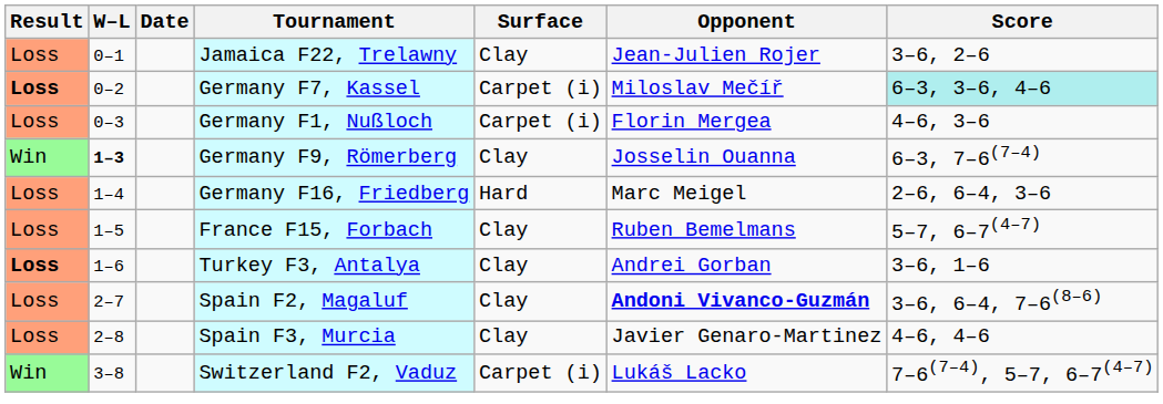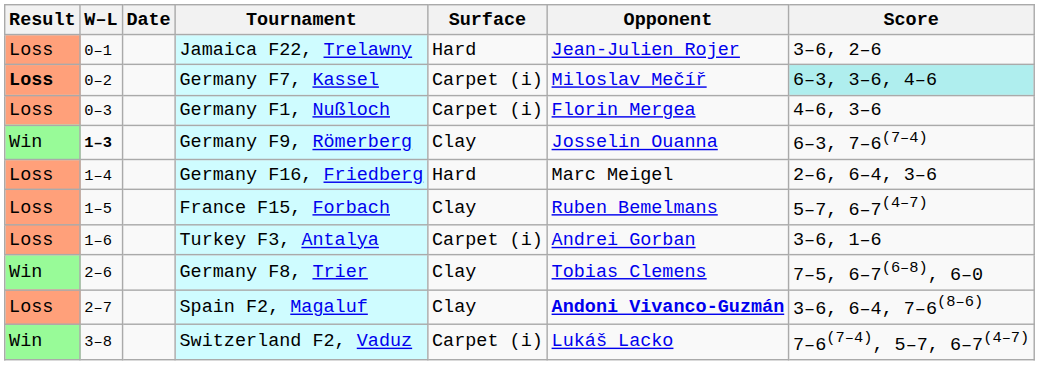Jamaica F22, Trelawny | Surface: Clay -> Hard
Turkey F3, Antalya | Result: bold -> normal
Turkey F3, Antalya | Surface: Clay -> Carpet (i)
+ row: Win | 2–6 | Germany F8, Trier | Clay | Tobias Clemens | 7–5, 6–7(6–8), 6–0
- row: Loss | 2–8 | Spain F3, Murcia | Clay | Javier Genaro-Martinez | 4–6, 4–6
